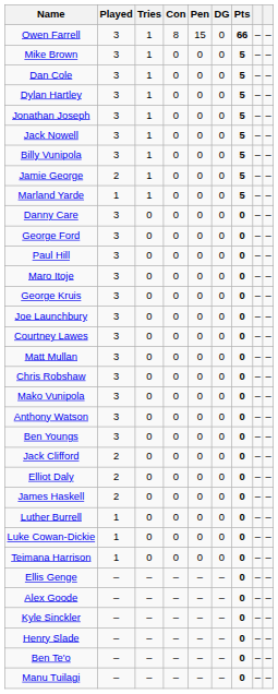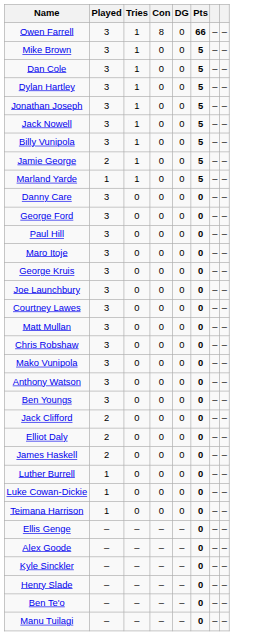- column: Pen | 15 | 0 | 0 | 0 | 0 | 0 | 0 | 0 | 0 | 0 | 0 | 0 | 0 | 0 | 0 | 0 | 0 | 0 | 0 | 0 | 0 | 0 | 0 | 0 | 0 | 0 | 0 | – | – | – | – | – | –
